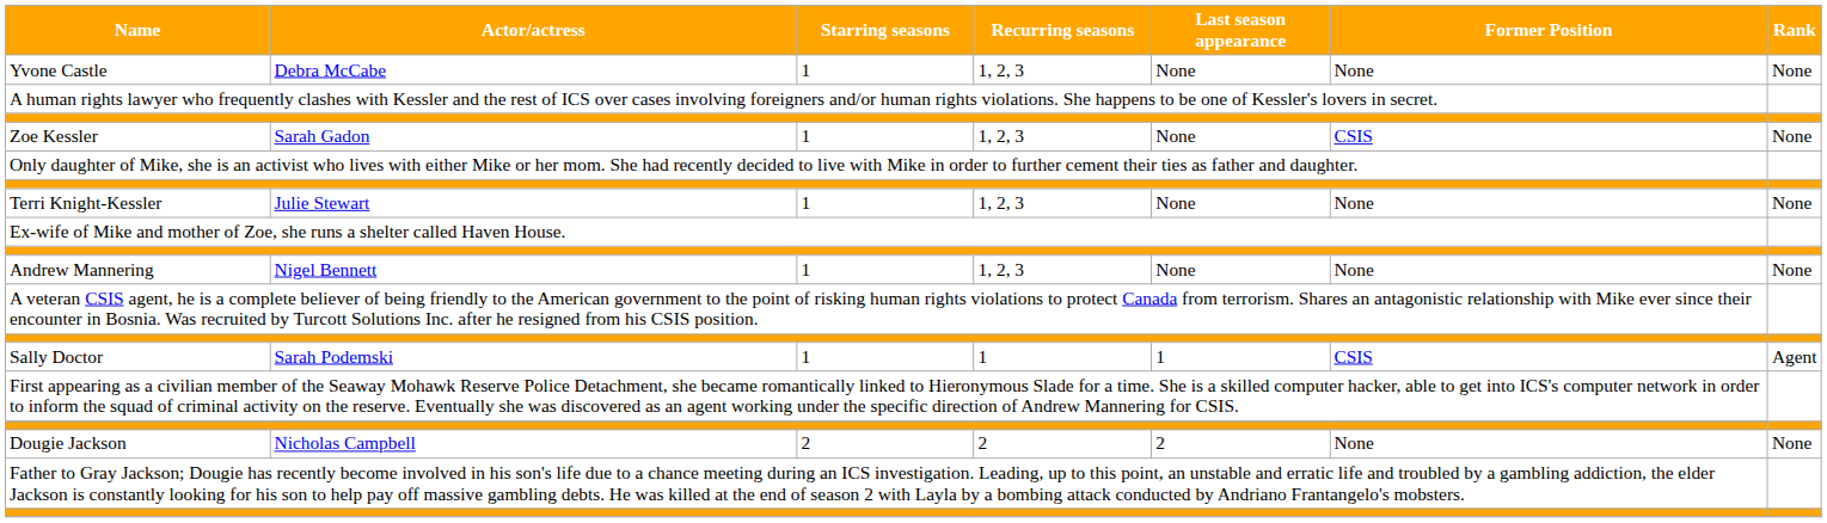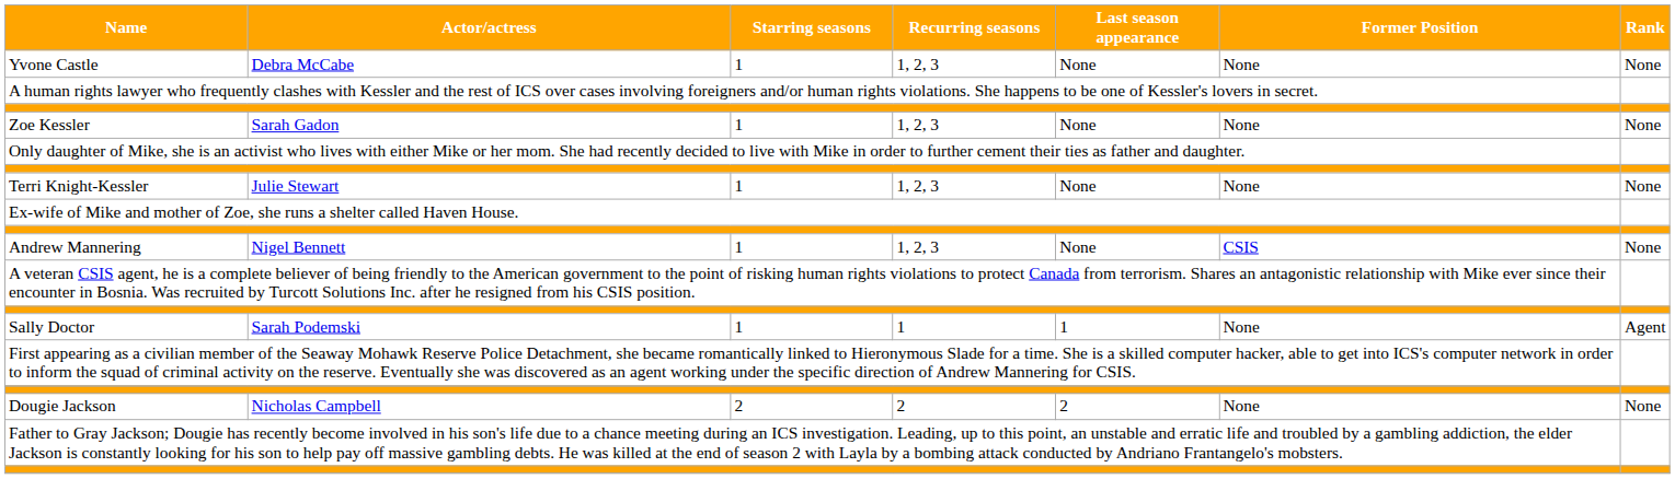Zoe Kessler | Former Position: CSIS -> None
Andrew Mannering | Former Position: None -> CSIS
Sally Doctor | Former Position: CSIS -> None
